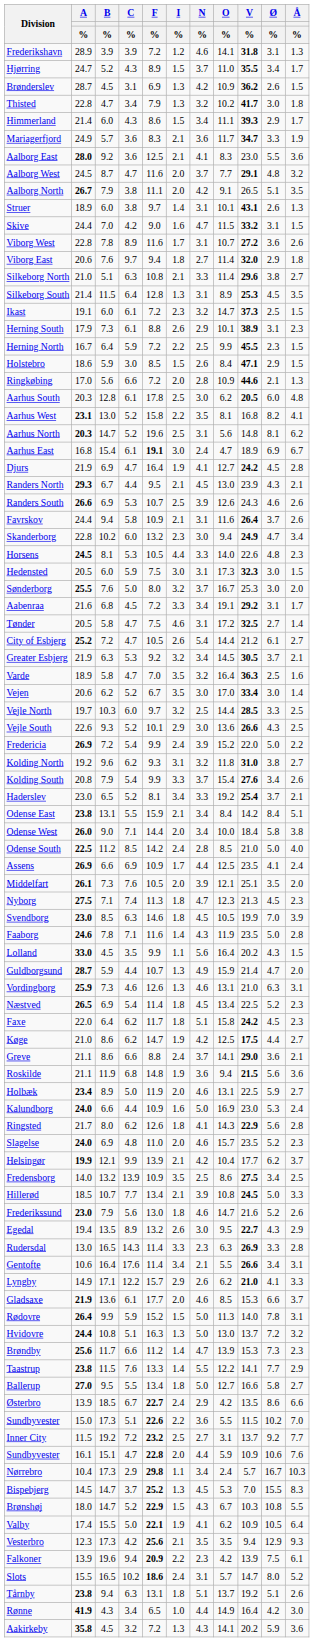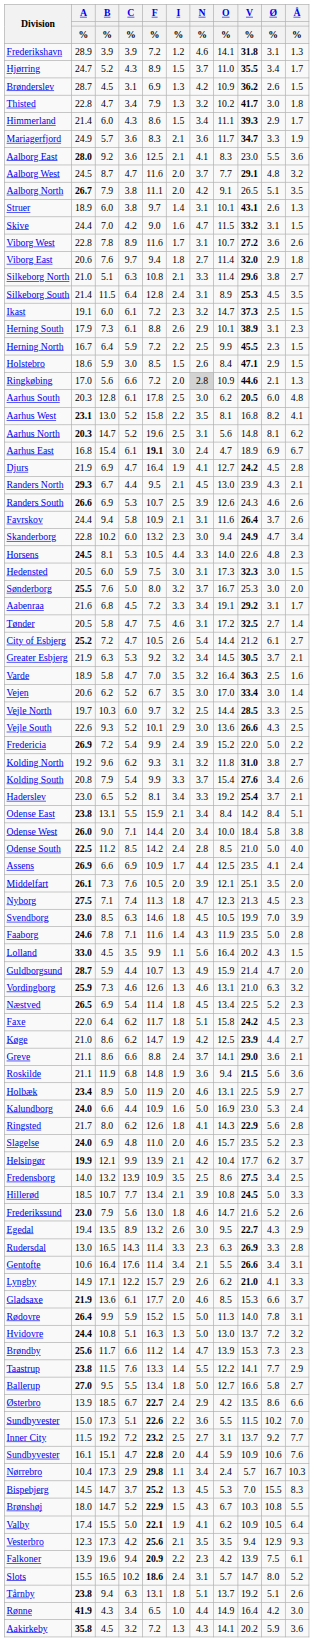Silkeborg South | I / %: 1.3 -> 2.4
Ringkøbing | N / %: no background -> lightgrey background
Vordingborg | Å / %: 3.1 -> 3.2
Køge | V / %: 17.5 -> 23.9
